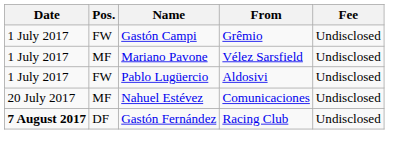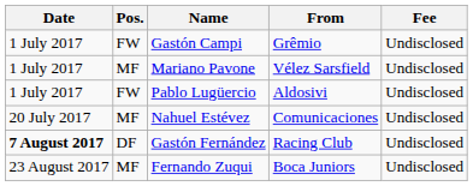+ row: 23 August 2017 | MF | Fernando Zuqui | Boca Juniors | Undisclosed
